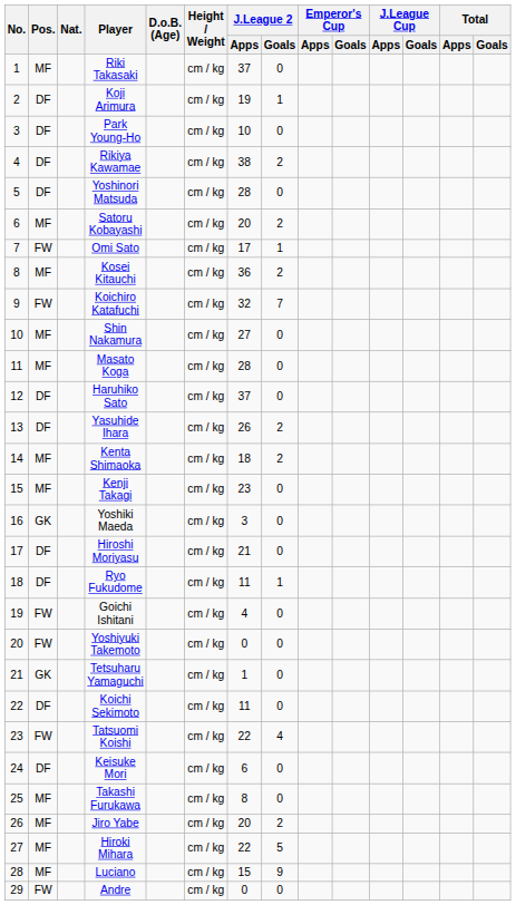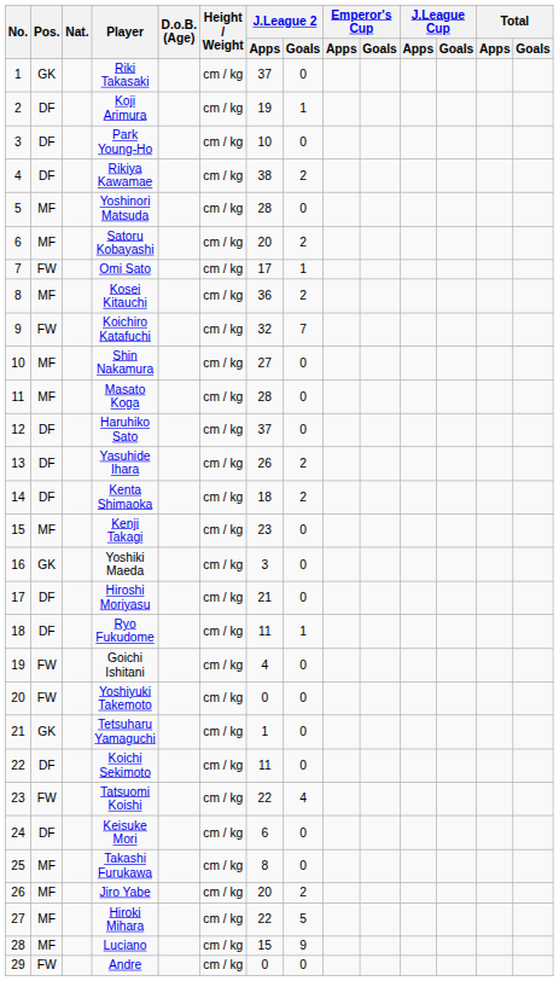Riki Takasaki | Pos.: MF -> GK
Yoshinori Matsuda | Pos.: DF -> MF
Kenta Shimaoka | Pos.: MF -> DF
